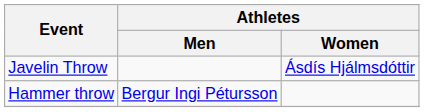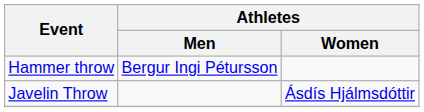rows swapped: Javelin Throw <-> Hammer throw
